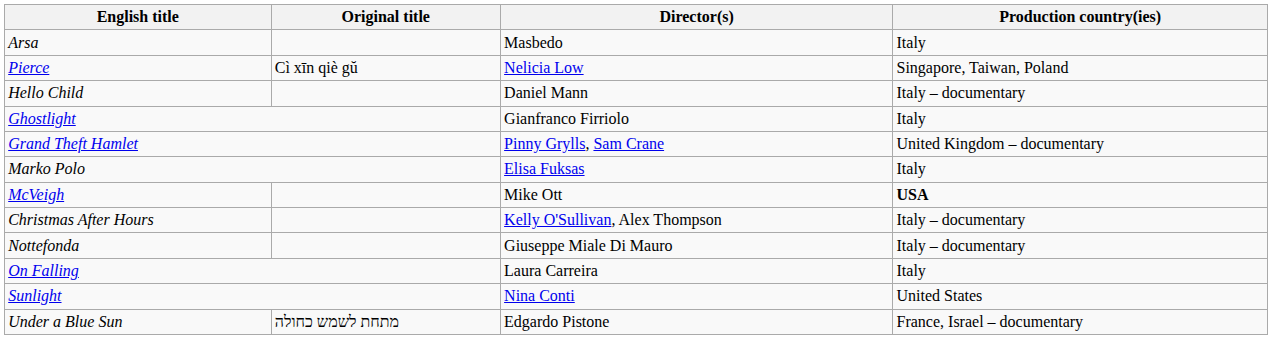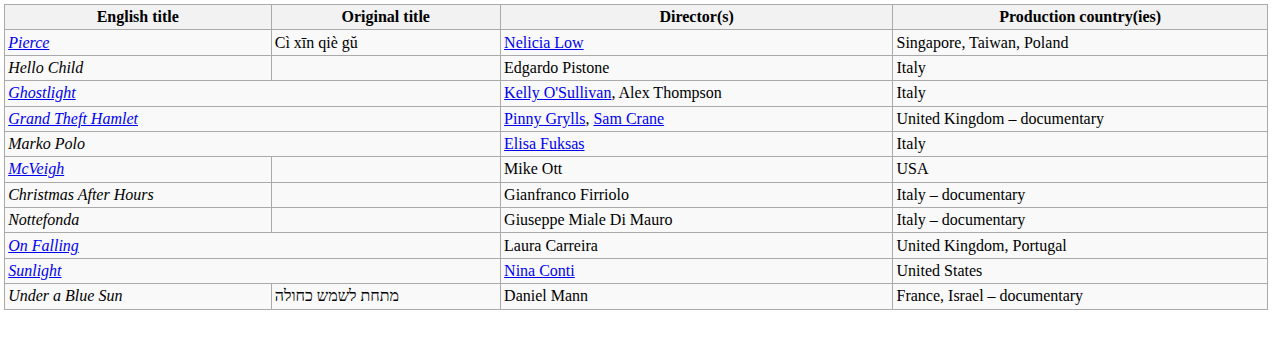- row: Arsa | Masbedo | Italy
Hello Child | Director(s): Daniel Mann -> Edgardo Pistone
Hello Child | Production country(ies): Italy – documentary -> Italy
Ghostlight | Director(s): Gianfranco Firriolo -> Kelly O'Sullivan, Alex Thompson
McVeigh | Production country(ies): bold -> normal
Christmas After Hours | Director(s): Kelly O'Sullivan, Alex Thompson -> Gianfranco Firriolo
On Falling | Production country(ies): Italy -> United Kingdom, Portugal
Under a Blue Sun | Director(s): Edgardo Pistone -> Daniel Mann
